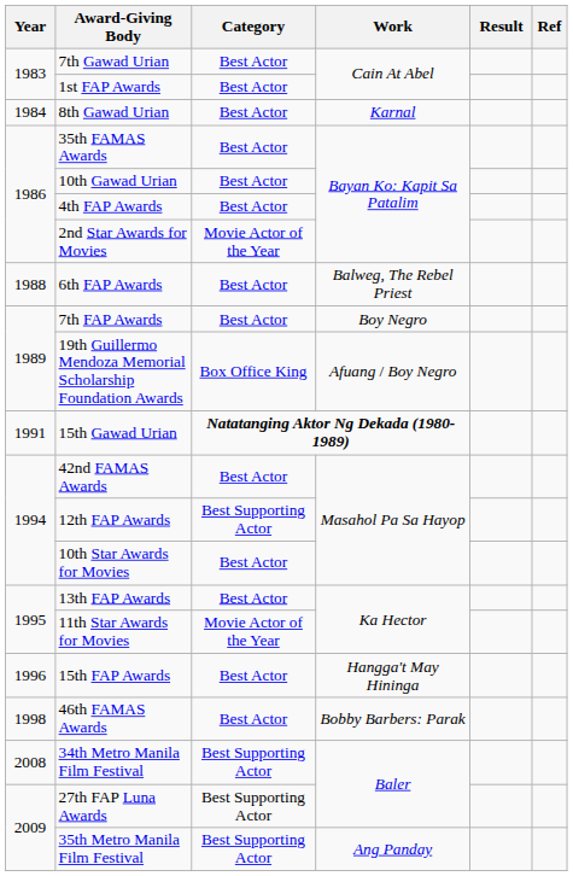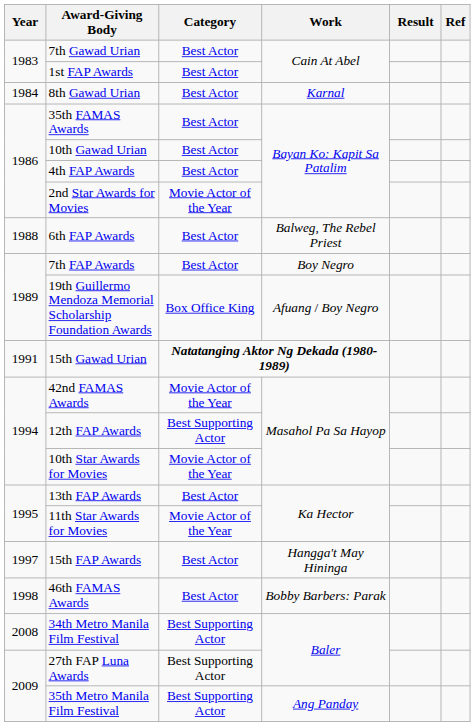42nd FAMAS Awards | Category: Best Actor -> Movie Actor of the Year
10th Star Awards for Movies | Category: Best Actor -> Movie Actor of the Year
15th FAP Awards | Year: 1996 -> 1997
